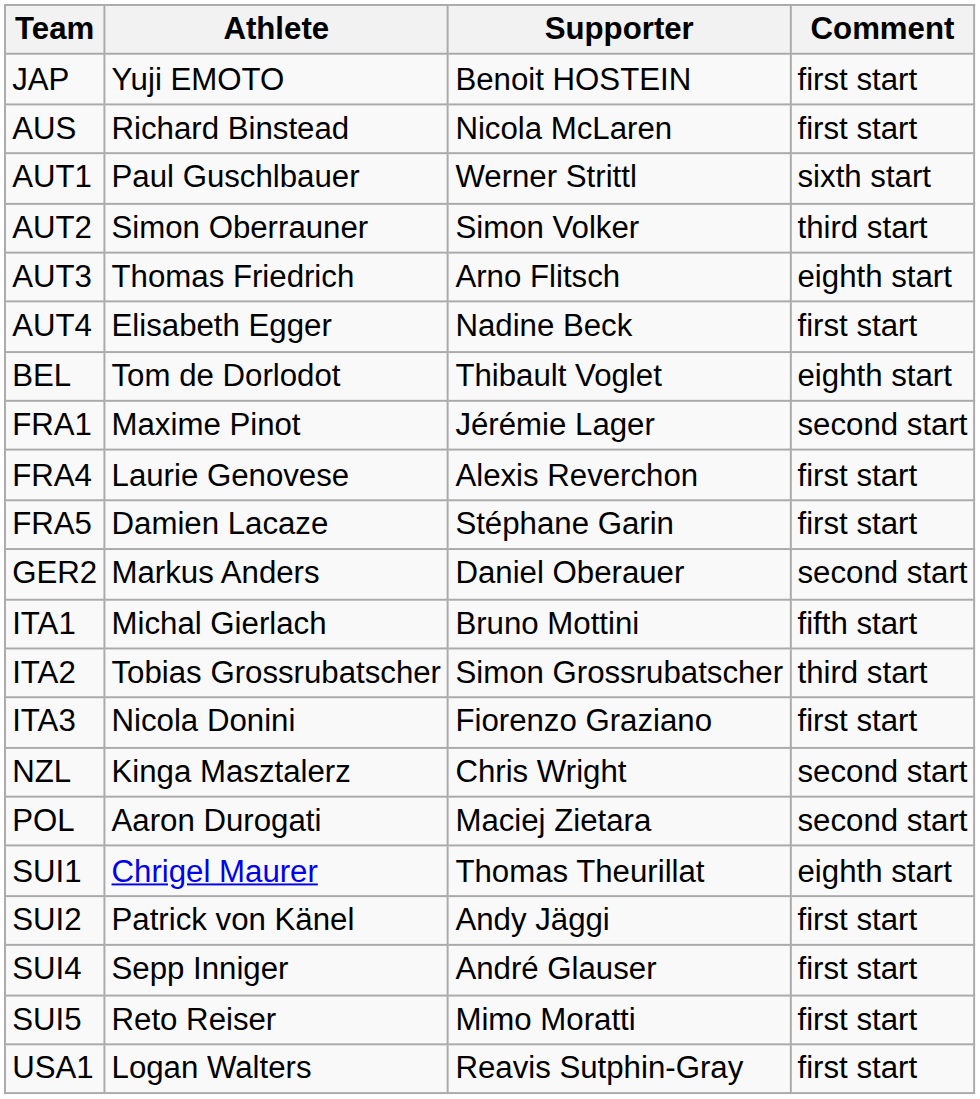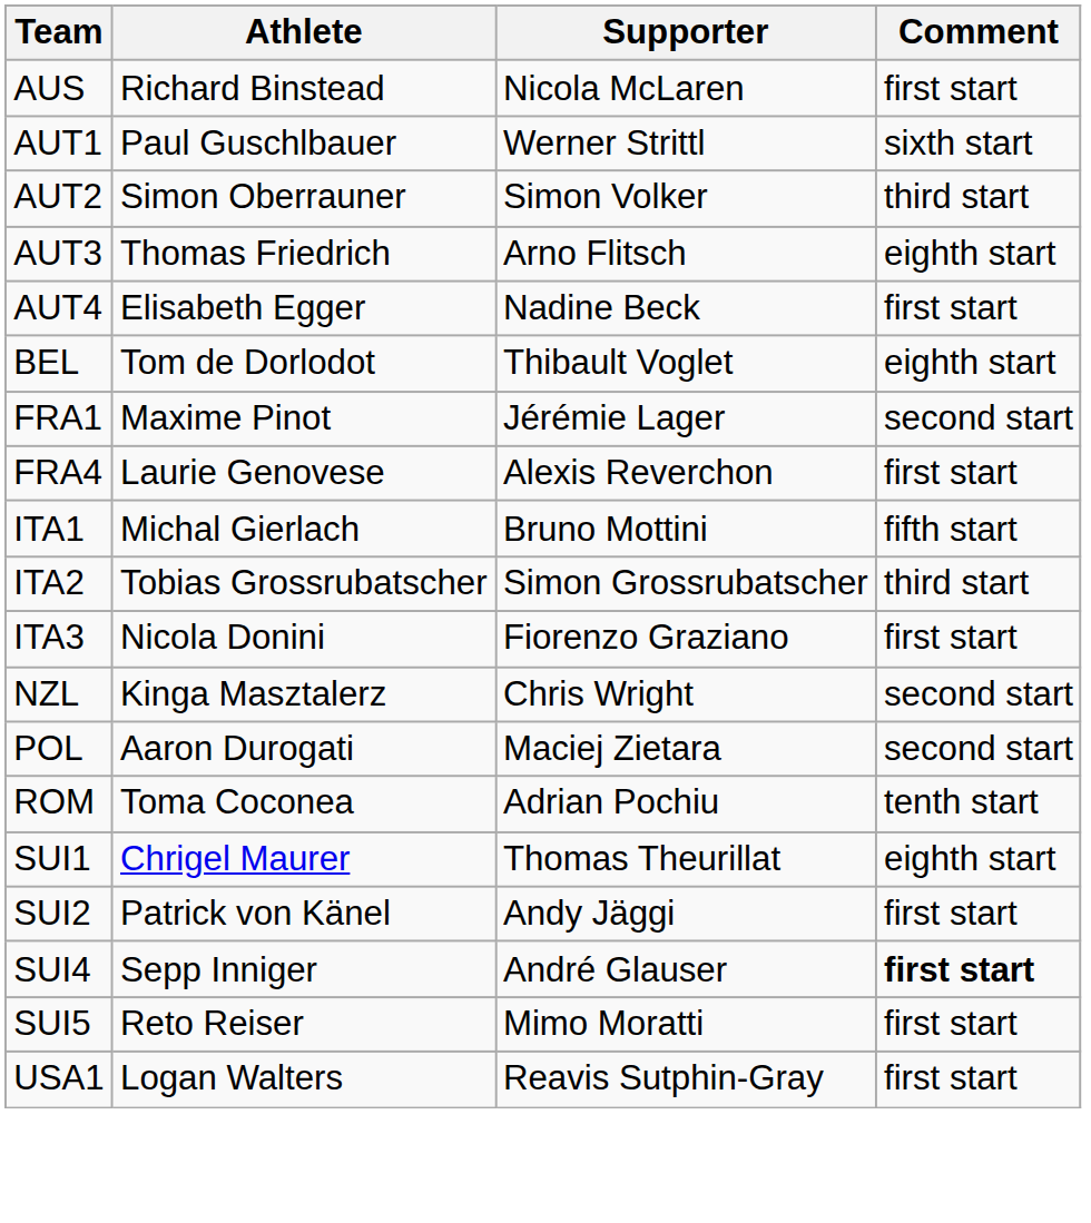- row: JAP | Yuji EMOTO | Benoit HOSTEIN | first start
- row: FRA5 | Damien Lacaze | Stéphane Garin | first start
- row: GER2 | Markus Anders | Daniel Oberauer | second start
+ row: ROM | Toma Coconea | Adrian Pochiu | tenth start
SUI4 | Comment: normal -> bold
